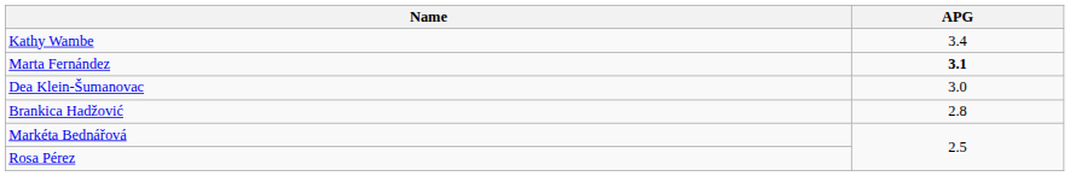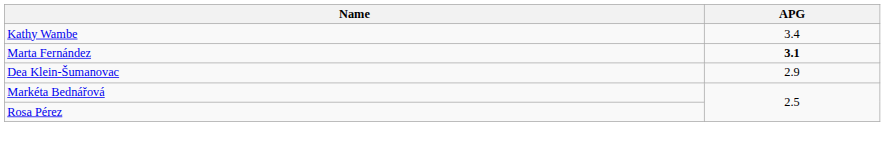Dea Klein-Šumanovac | APG: 3.0 -> 2.9
- row: Brankica Hadžović | 2.8
